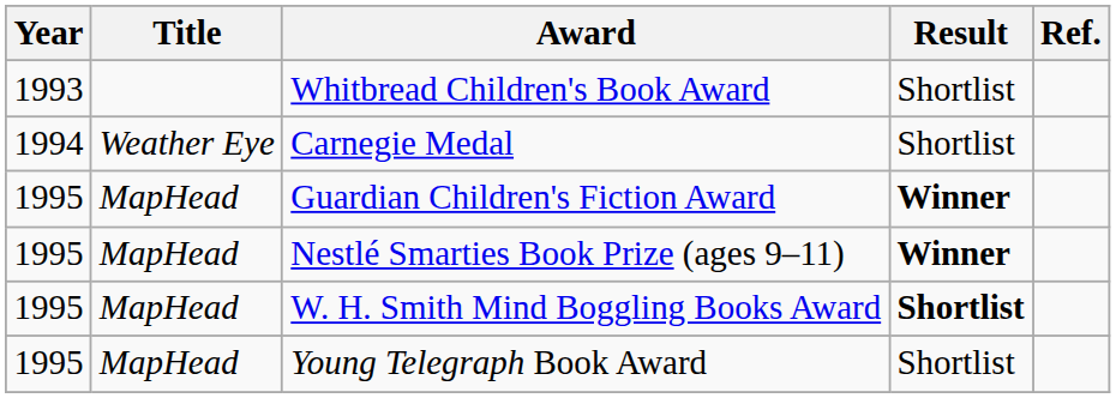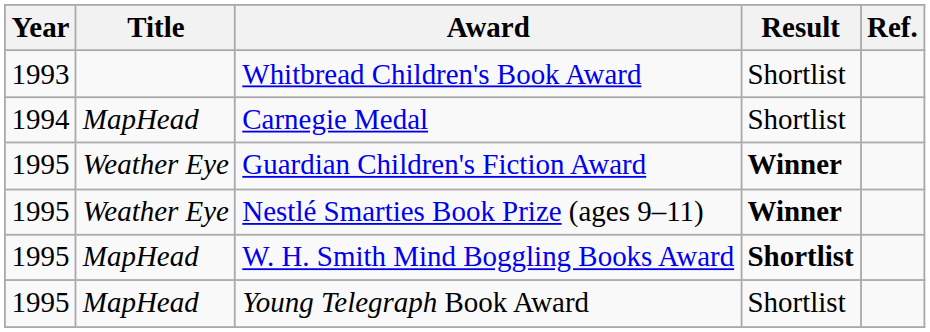Carnegie Medal | Title: Weather Eye -> MapHead
Guardian Children's Fiction Award | Title: MapHead -> Weather Eye
Nestlé Smarties Book Prize (ages 9–11) | Title: MapHead -> Weather Eye
